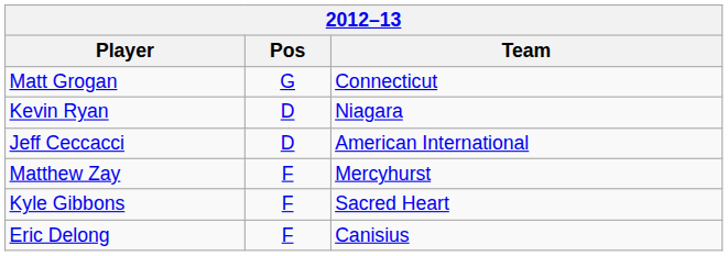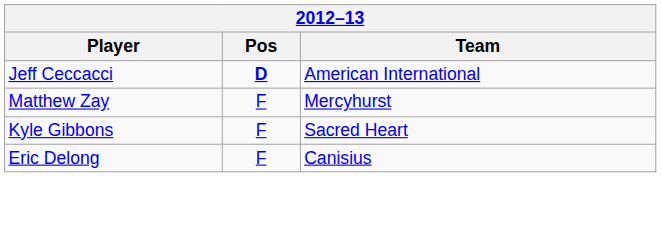- row: Matt Grogan | G | Connecticut
- row: Kevin Ryan | D | Niagara
Jeff Ceccacci | Pos: normal -> bold
